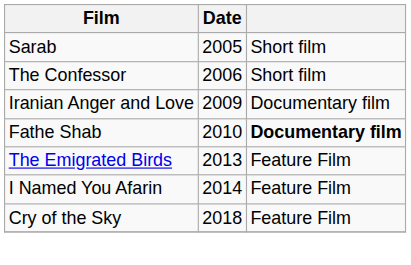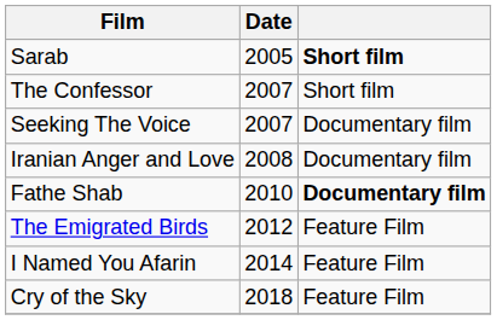Sarab | column 3: normal -> bold
The Confessor | Date: 2006 -> 2007
+ row: Seeking The Voice | 2007 | Documentary film
Iranian Anger and Love | Date: 2009 -> 2008
The Emigrated Birds | Date: 2013 -> 2012
